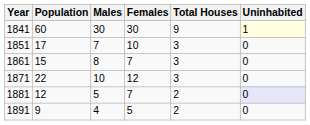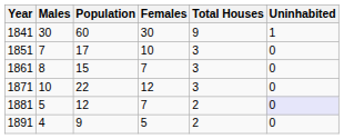columns swapped: Population <-> Males
1841 | Uninhabited: lightyellow background -> no background
